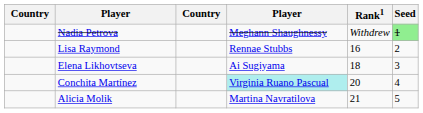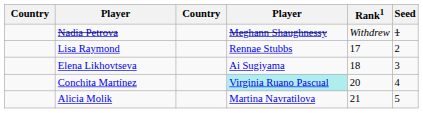Nadia Petrova | Seed: lightgreen background -> no background
Lisa Raymond | Rank1: 16 -> 17
